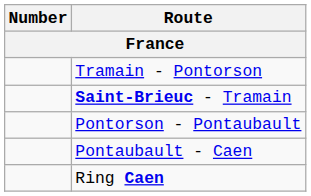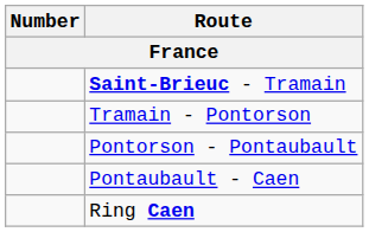rows swapped: Saint-Brieuc - Tramain <-> Tramain - Pontorson
